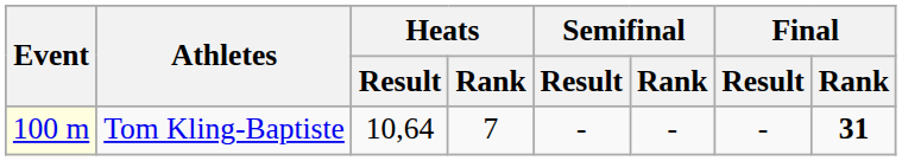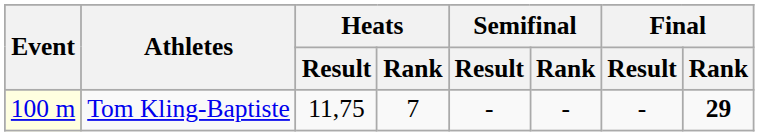Tom Kling-Baptiste | Heats / Result: 10,64 -> 11,75
Tom Kling-Baptiste | Final / Rank: 31 -> 29
